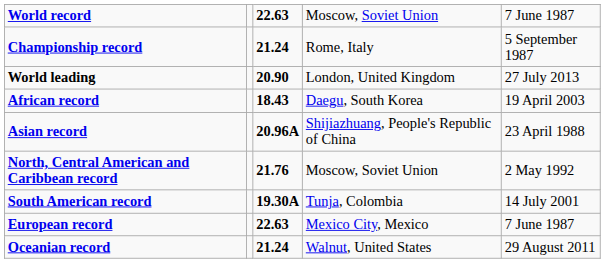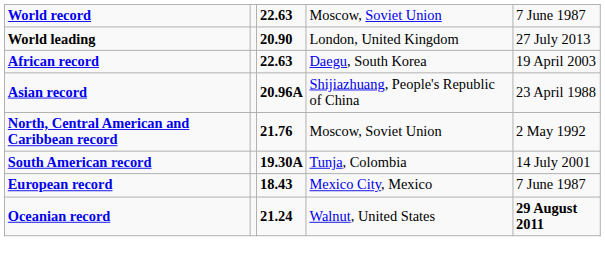- row: Championship record | 21.24 | Rome, Italy | 5 September 1987
African record | column 3: 18.43 -> 22.63
European record | column 3: 22.63 -> 18.43
Oceanian record | column 5: normal -> bold
